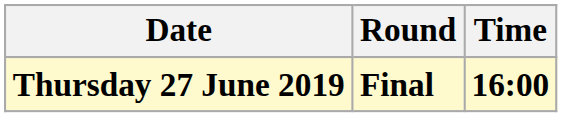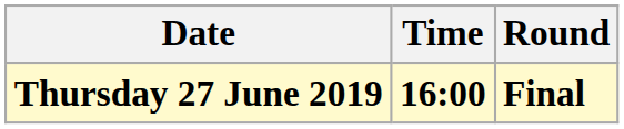columns swapped: Time <-> Round
